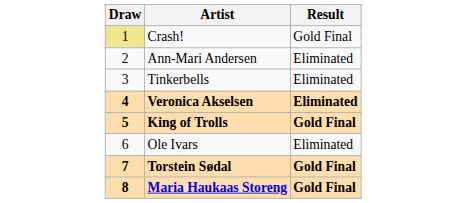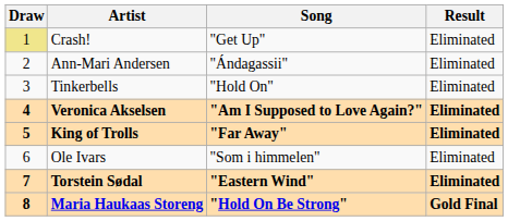+ column: Song | "Get Up" | "Ándagassii" | "Hold On" | "Am I Supposed to Love Again?" | "Far Away" | "Som i himmelen" | "Eastern Wind" | "Hold On Be Strong"
Crash! | Result: Gold Final -> Eliminated
King of Trolls | Result: Gold Final -> Eliminated
Torstein Sødal | Result: Gold Final -> Eliminated
